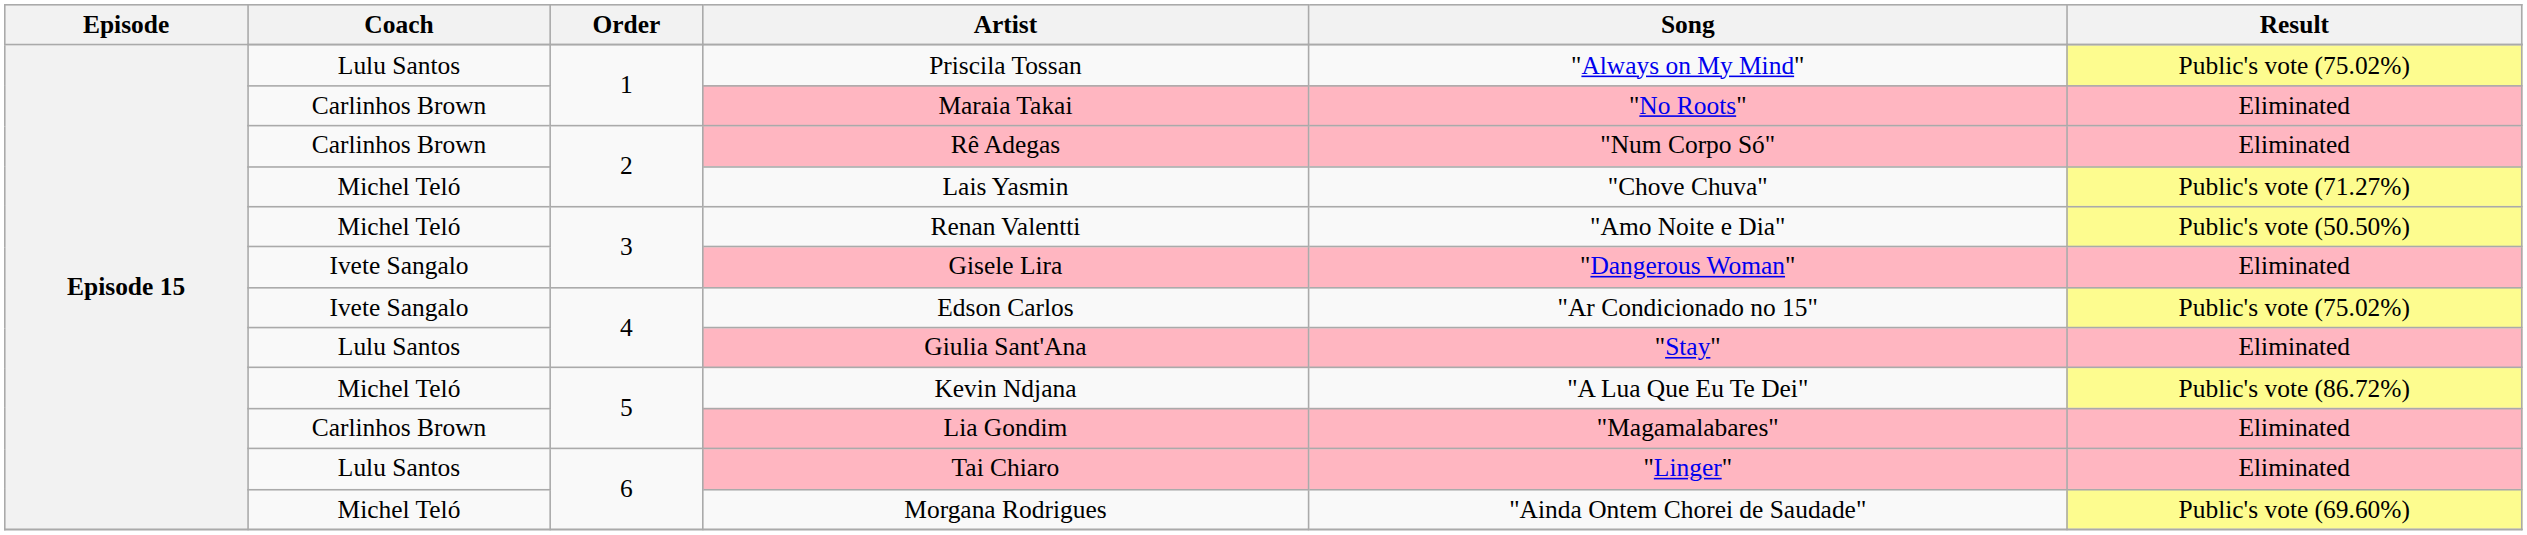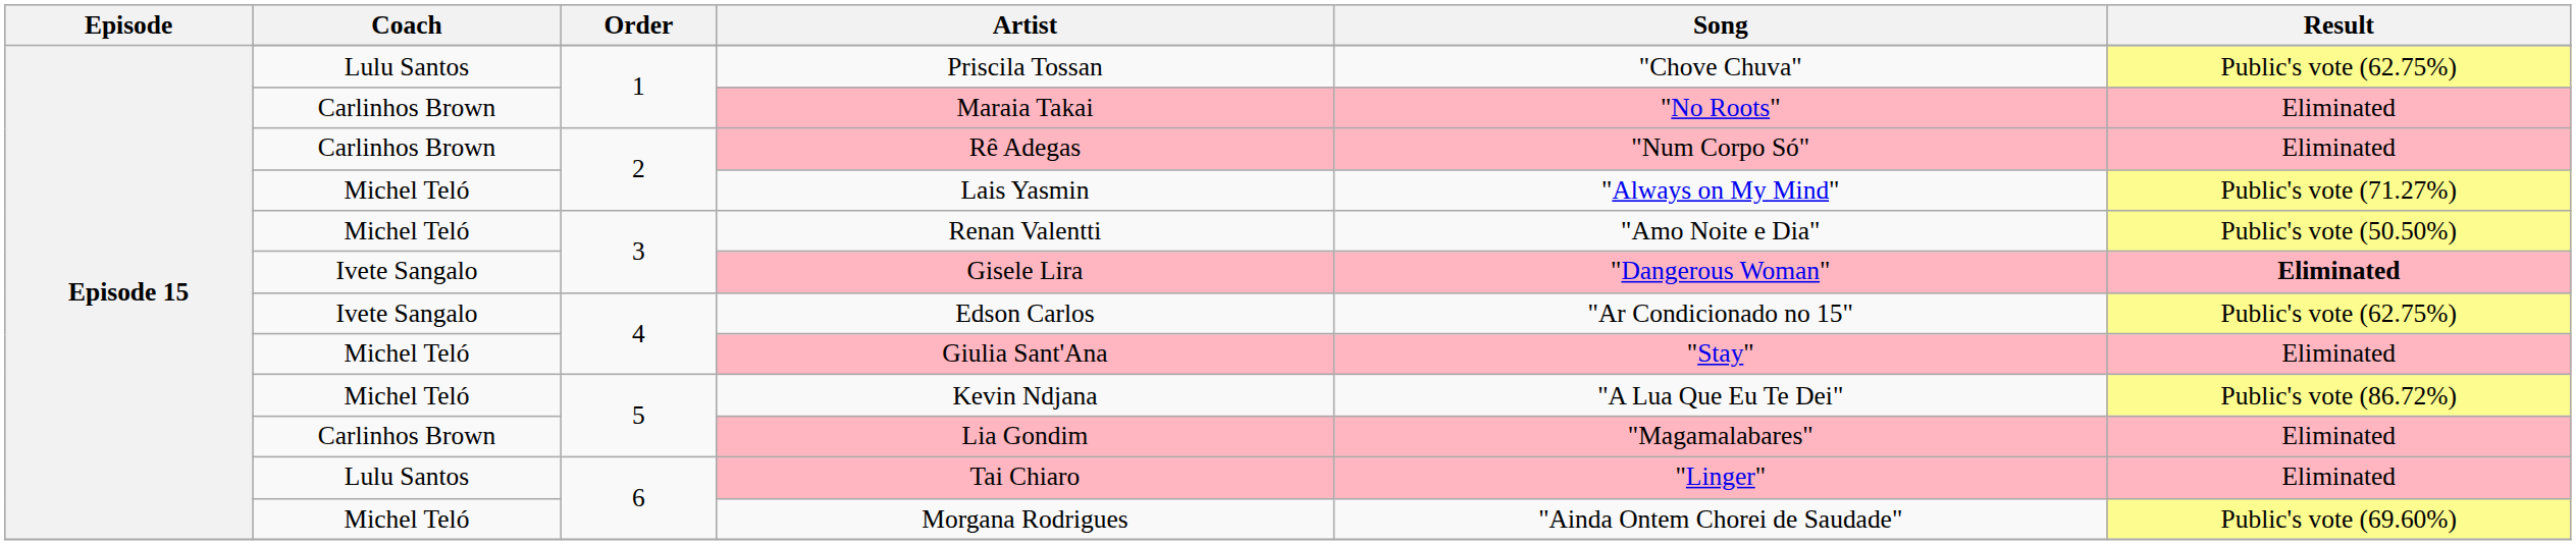Priscila Tossan | Song: "Always on My Mind" -> "Chove Chuva"
Priscila Tossan | Result: Public's vote (75.02%) -> Public's vote (62.75%)
Lais Yasmin | Song: "Chove Chuva" -> "Always on My Mind"
Gisele Lira | Result: normal -> bold
Edson Carlos | Result: Public's vote (75.02%) -> Public's vote (62.75%)
Giulia Sant'Ana | Coach: Lulu Santos -> Michel Teló
